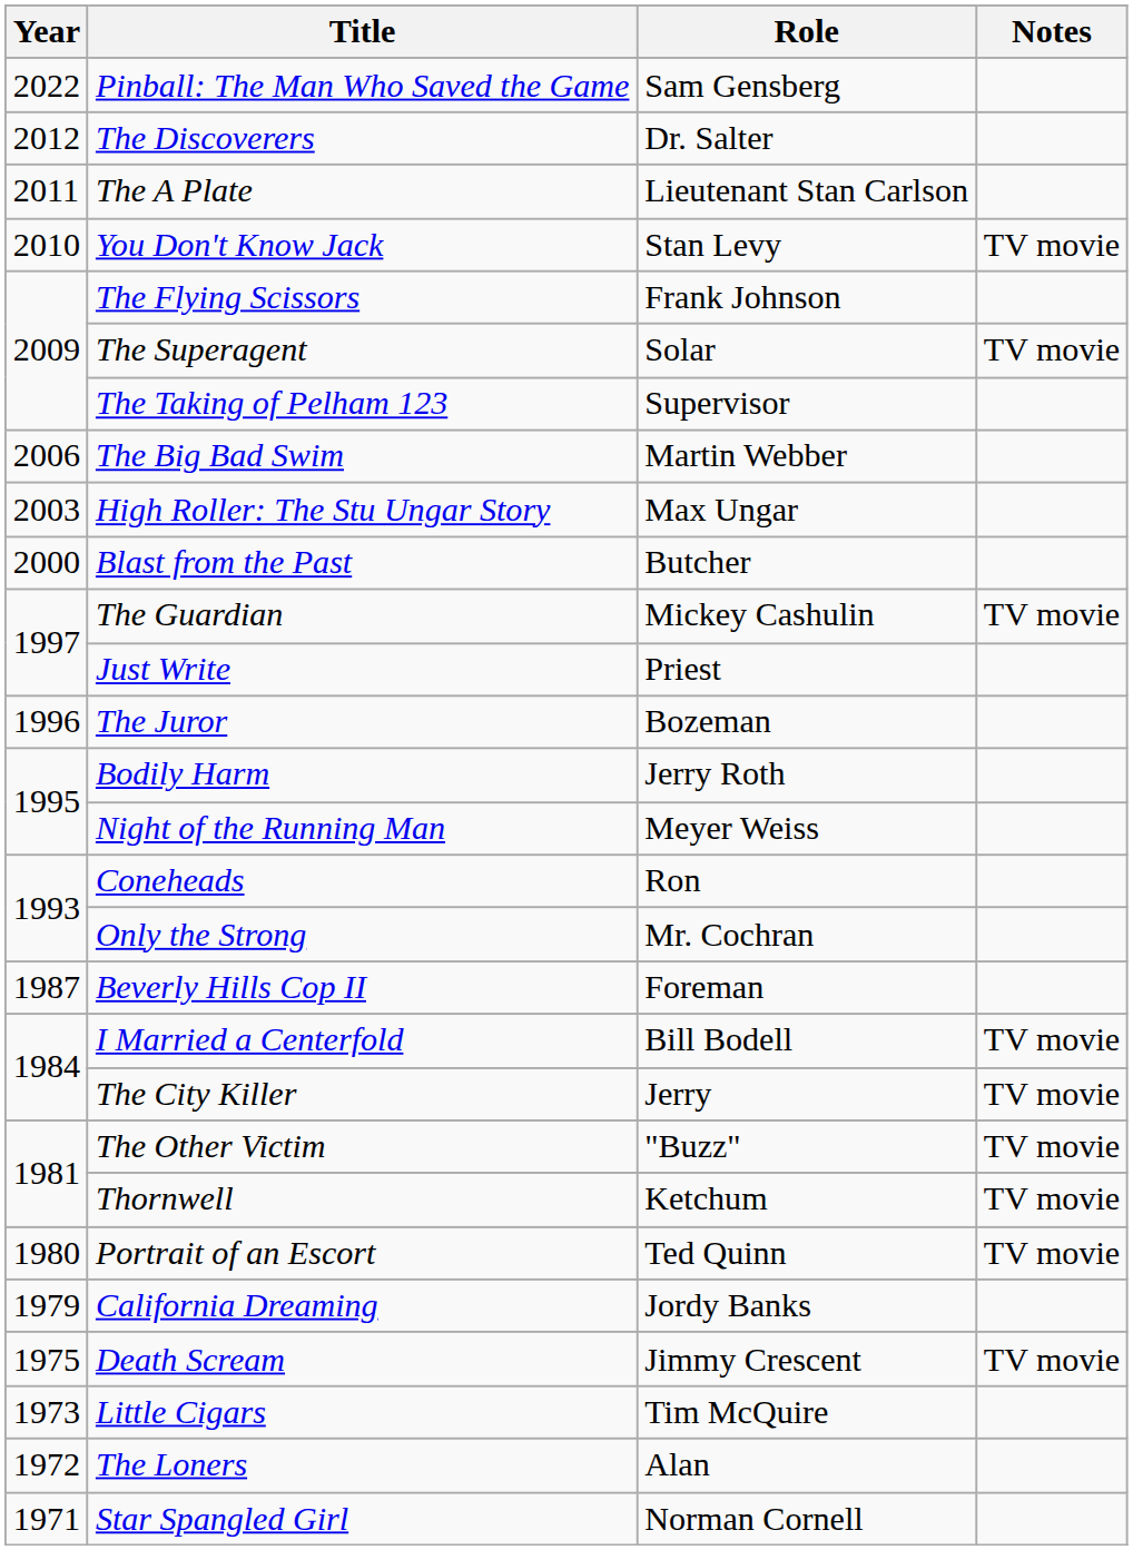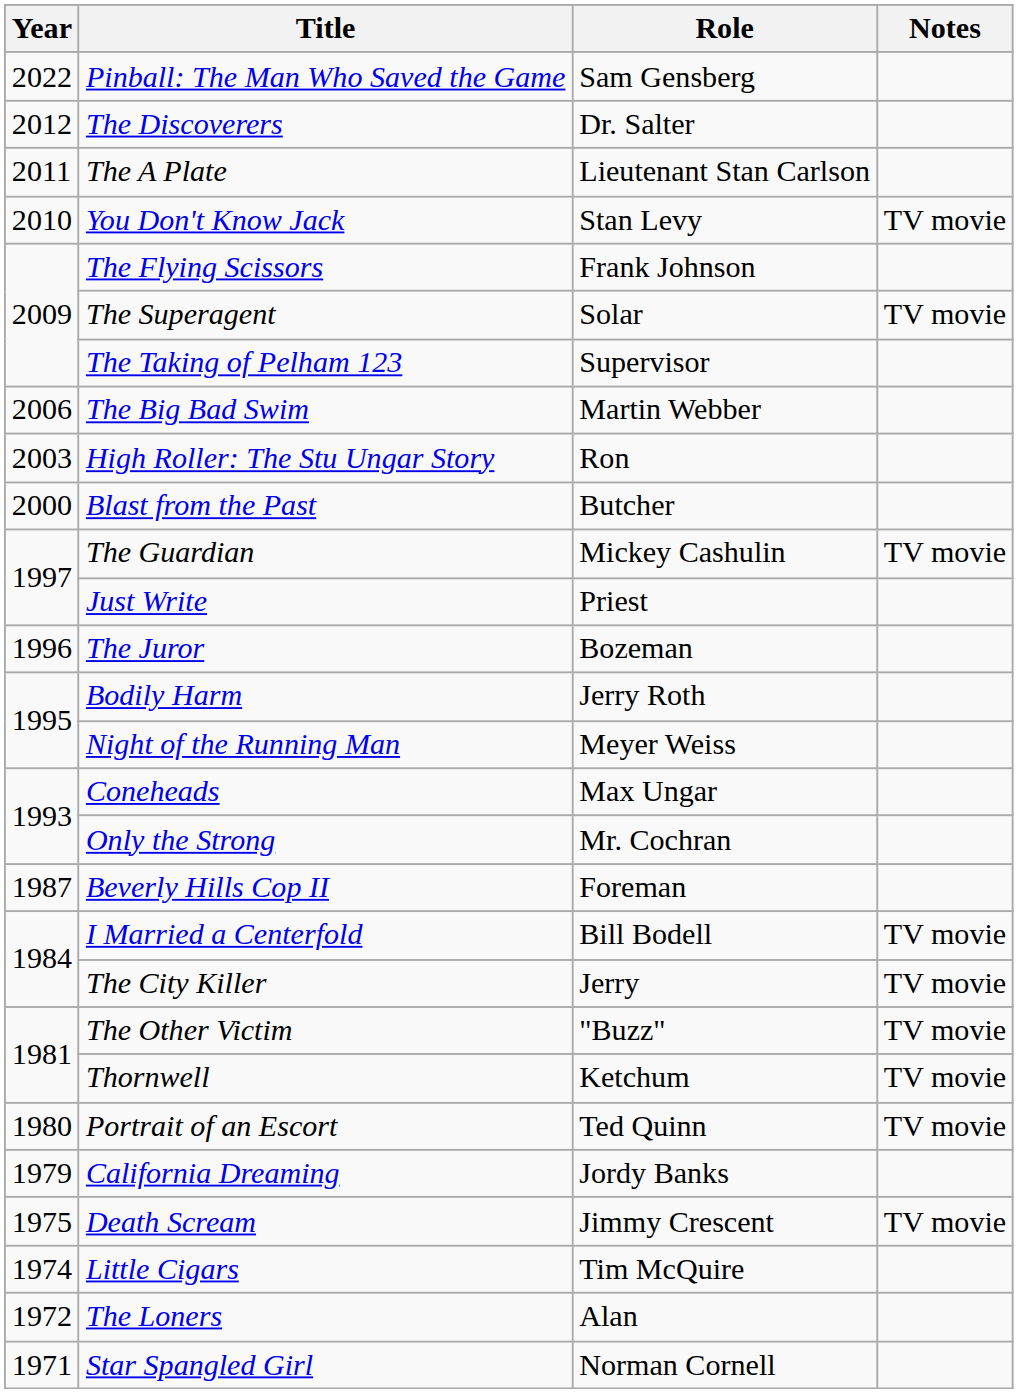High Roller: The Stu Ungar Story | Role: Max Ungar -> Ron
Coneheads | Role: Ron -> Max Ungar
Little Cigars | Year: 1973 -> 1974
